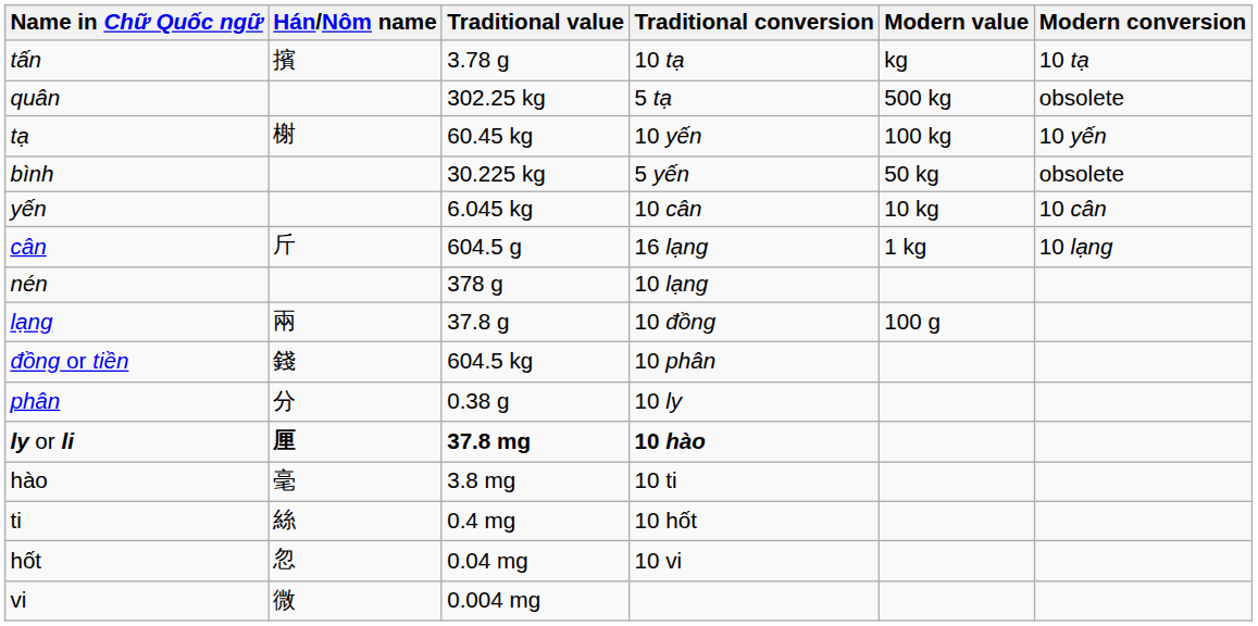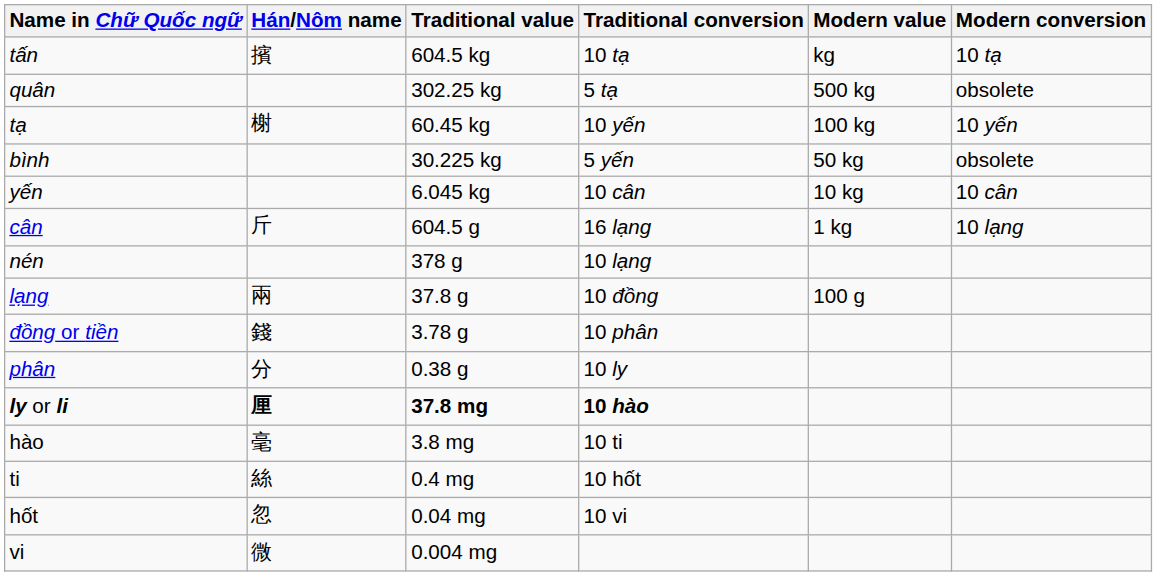tấn | Traditional value: 3.78 g -> 604.5 kg
đồng or tiền | Traditional value: 604.5 kg -> 3.78 g
